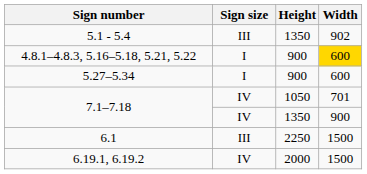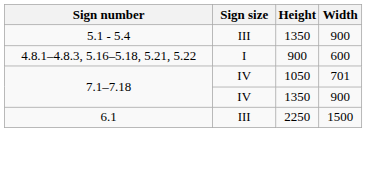5.1 - 5.4 | Width: 902 -> 900
4.8.1–4.8.3, 5.16–5.18, 5.21, 5.22 | Width: gold background -> no background
- row: 5.27–5.34 | I | 900 | 600
- row: 6.19.1, 6.19.2 | IV | 2000 | 1500
